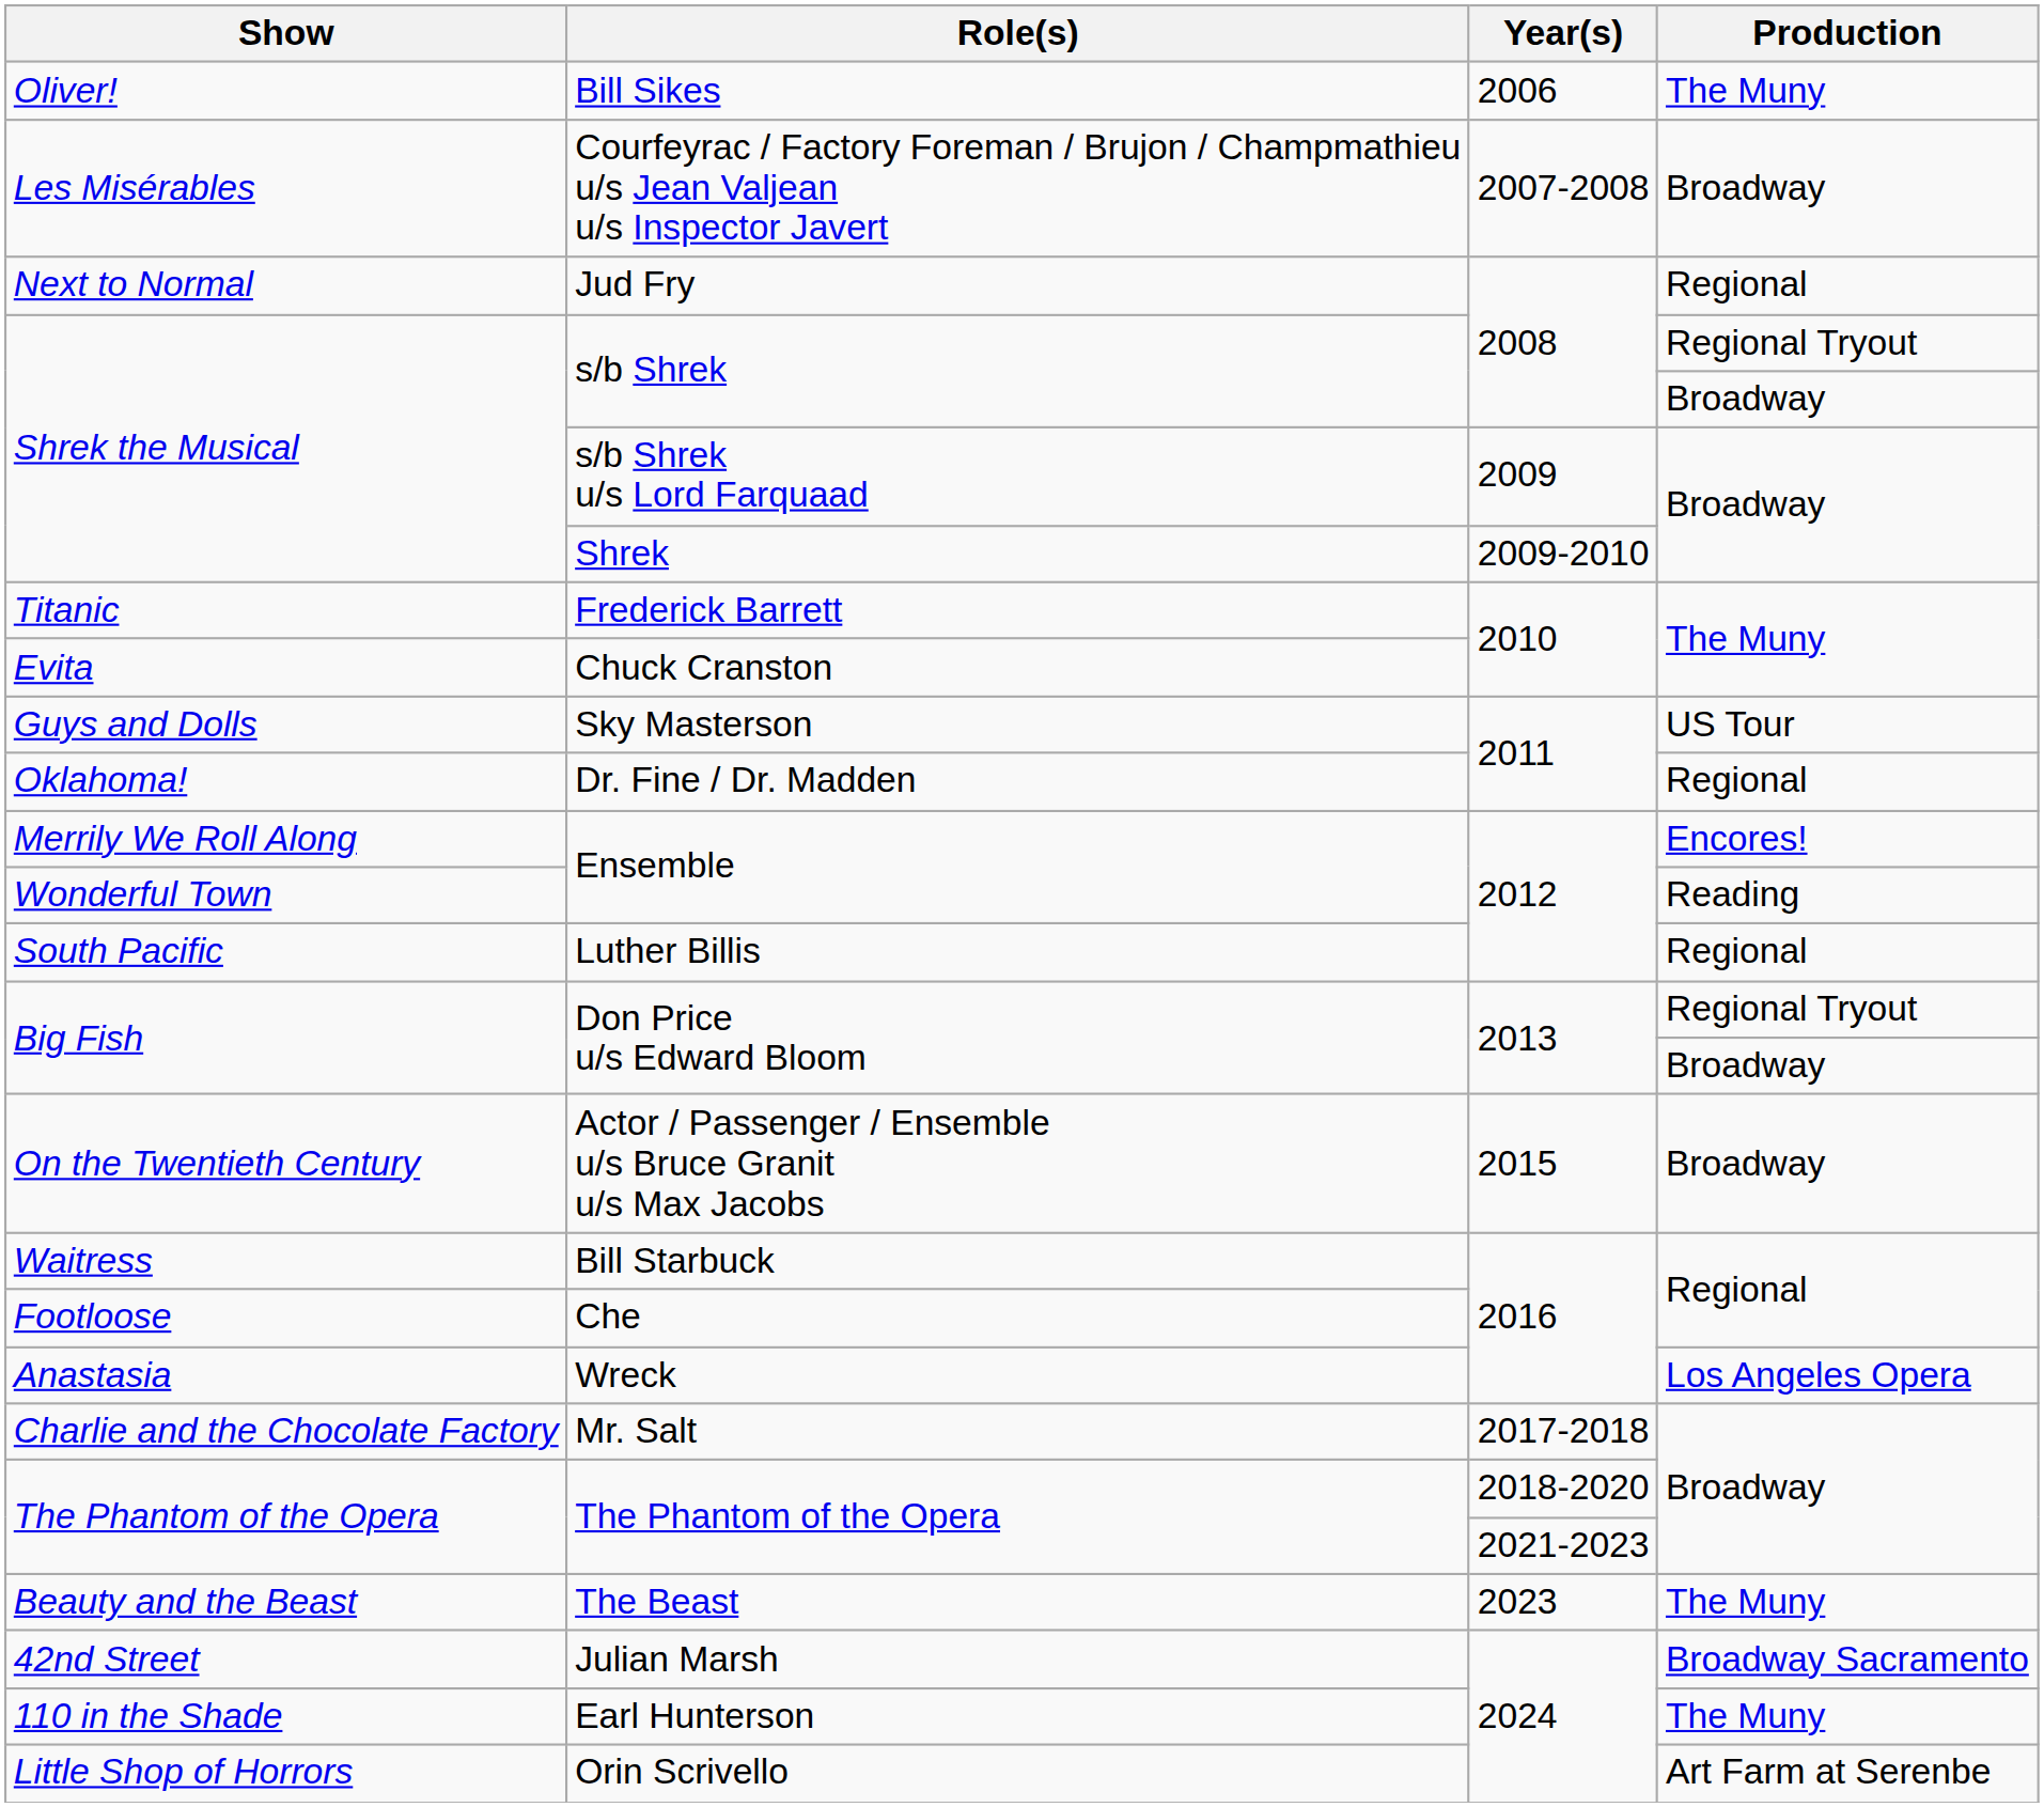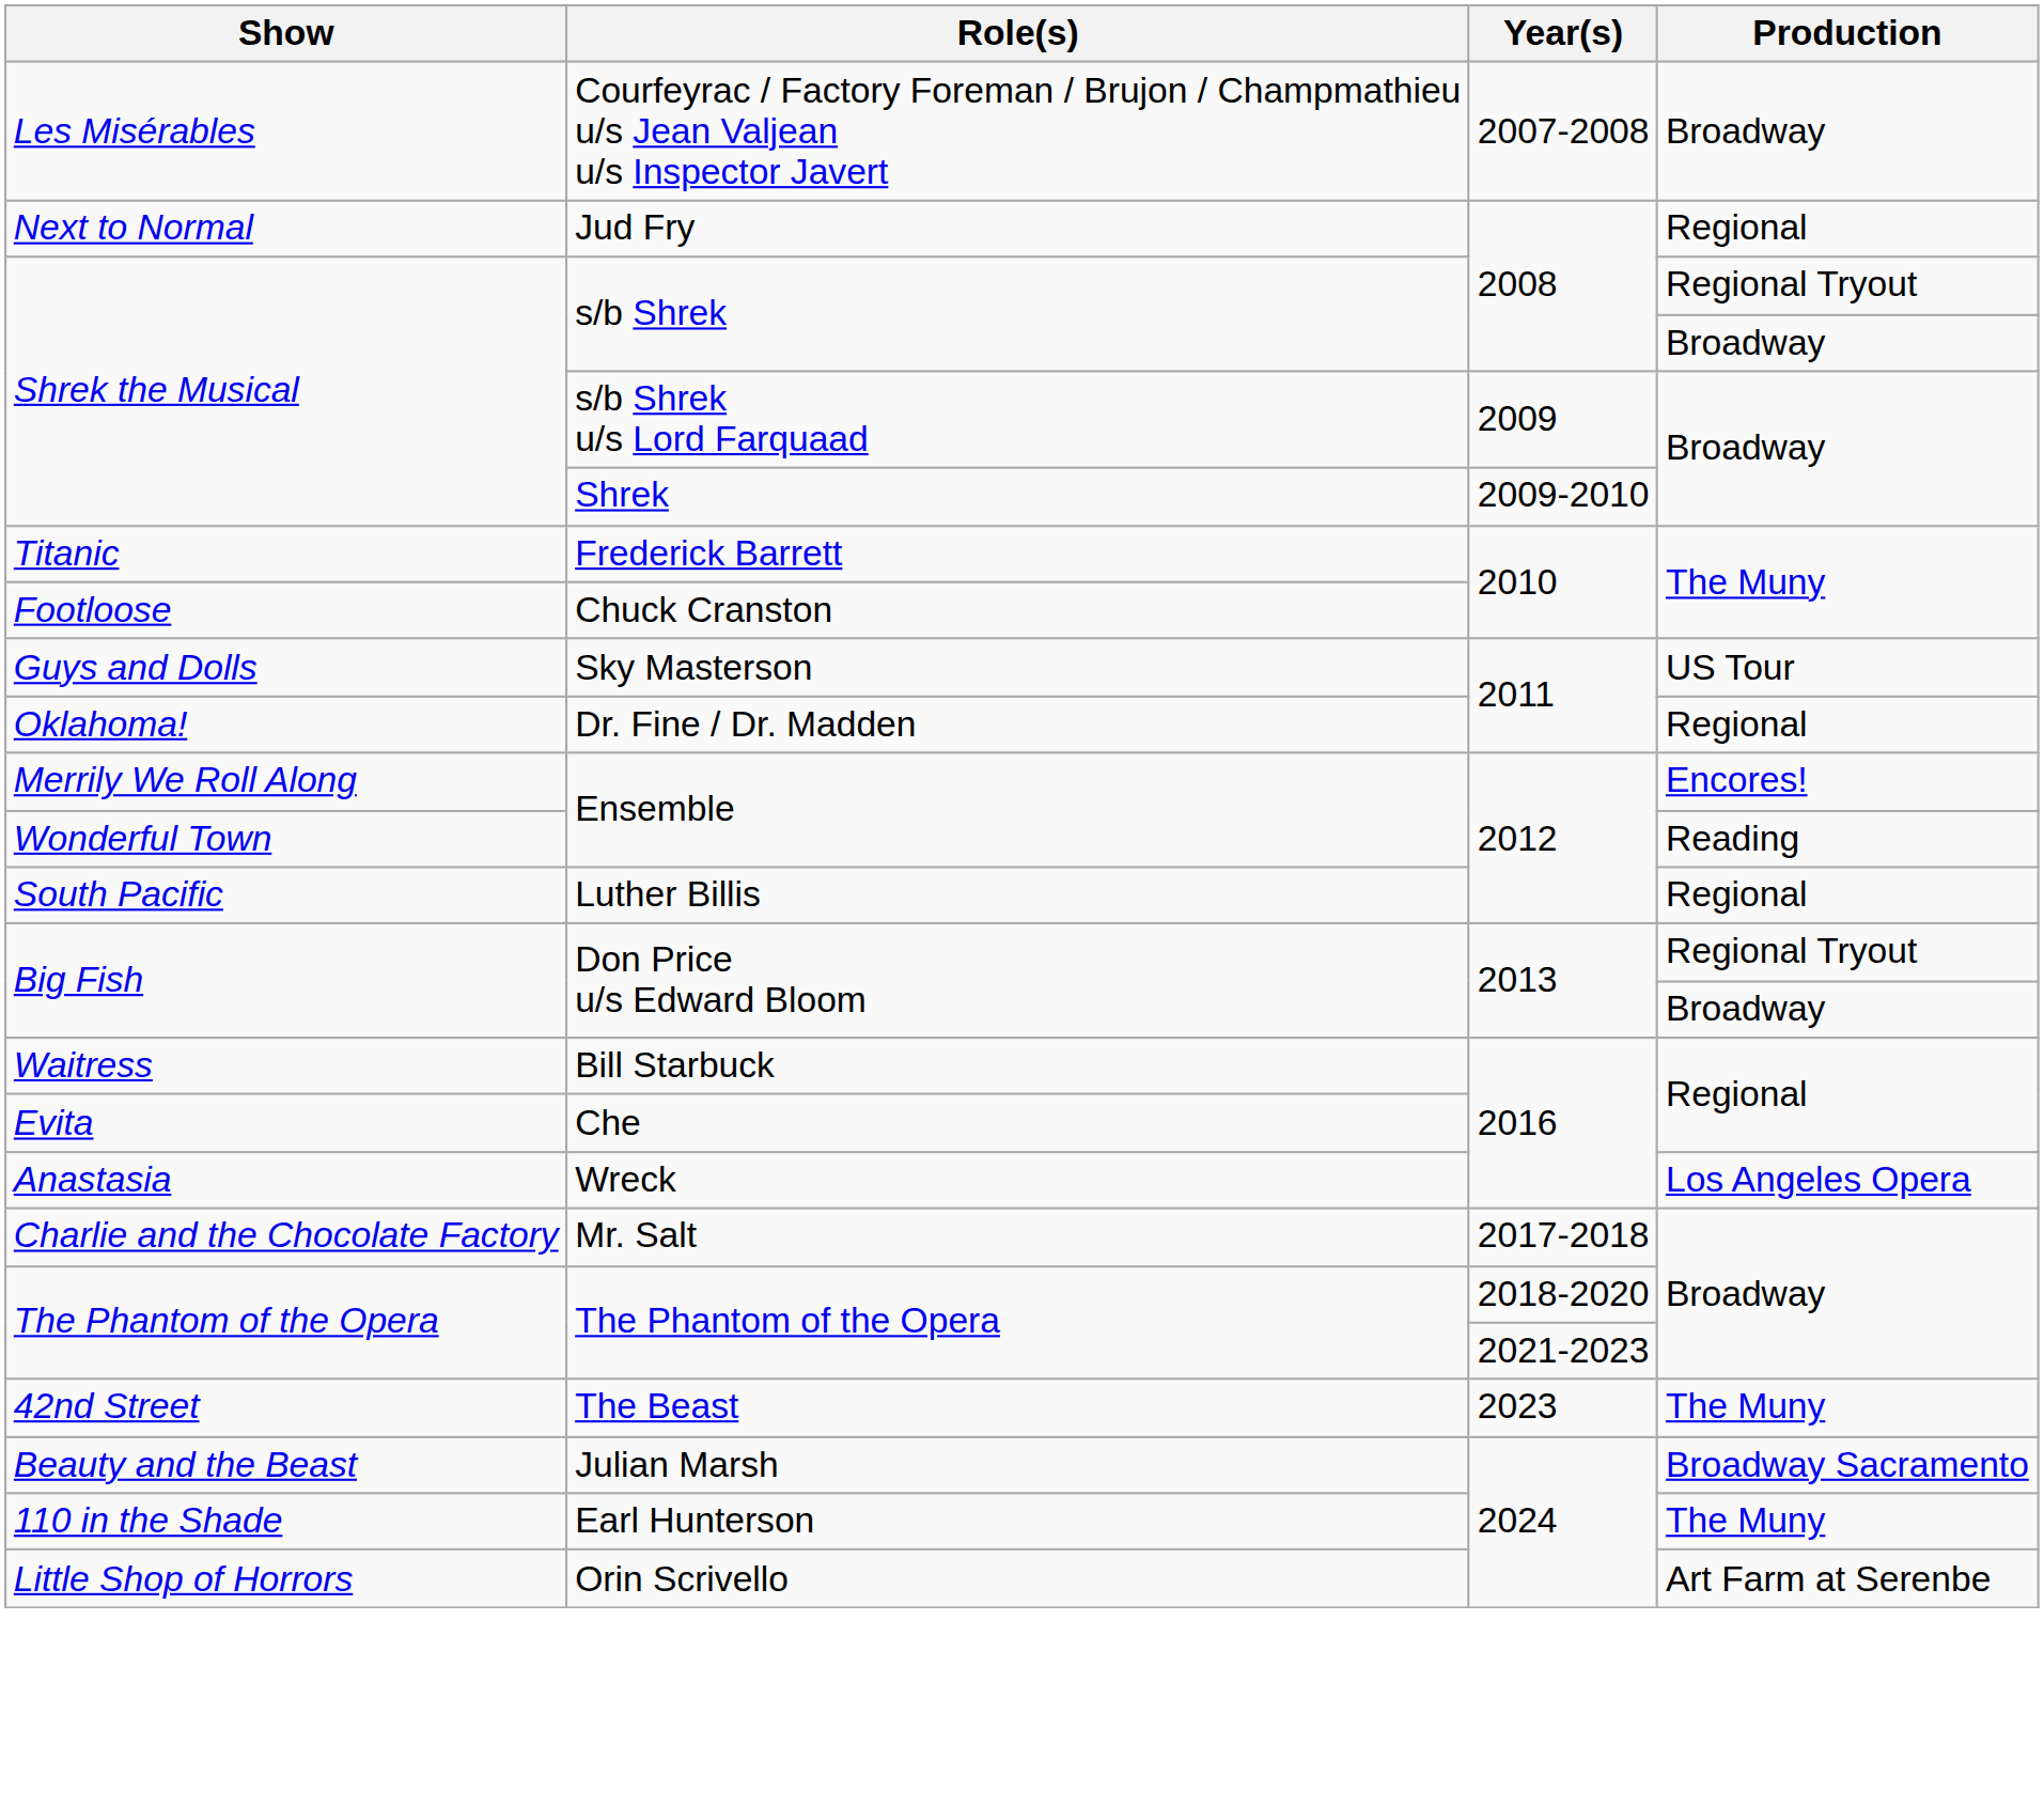- row: Oliver! | Bill Sikes | 2006 | The Muny
Chuck Cranston | Show: Evita -> Footloose
- row: On the Twentieth Century | Actor / Passenger / Ensemble u/s Bruce Granit u/s Max Jacobs | 2015 | Broadway
Che | Show: Footloose -> Evita
The Beast | Show: Beauty and the Beast -> 42nd Street
Julian Marsh | Show: 42nd Street -> Beauty and the Beast
